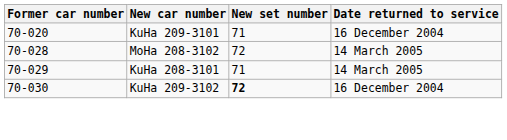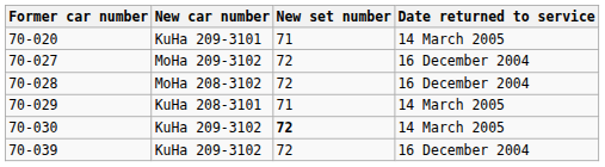70-020 | Date returned to service: 16 December 2004 -> 14 March 2005
+ row: 70-027 | MoHa 209-3102 | 72 | 16 December 2004
70-028 | Date returned to service: 14 March 2005 -> 16 December 2004
70-030 | Date returned to service: 16 December 2004 -> 14 March 2005
+ row: 70-039 | KuHa 209-3102 | 72 | 16 December 2004
